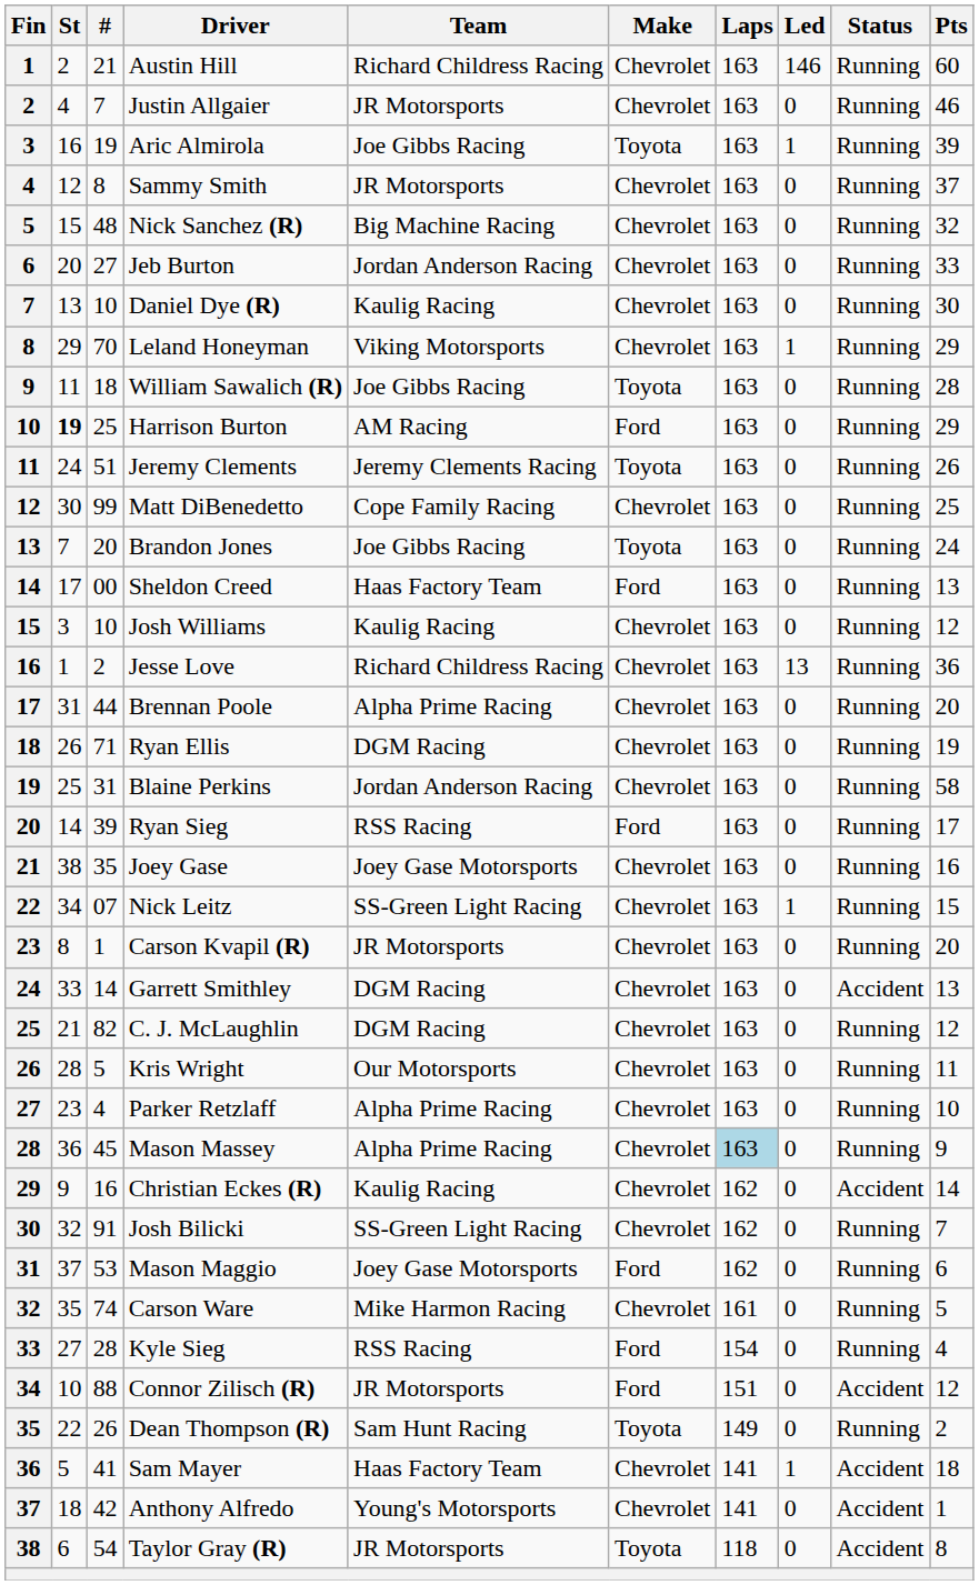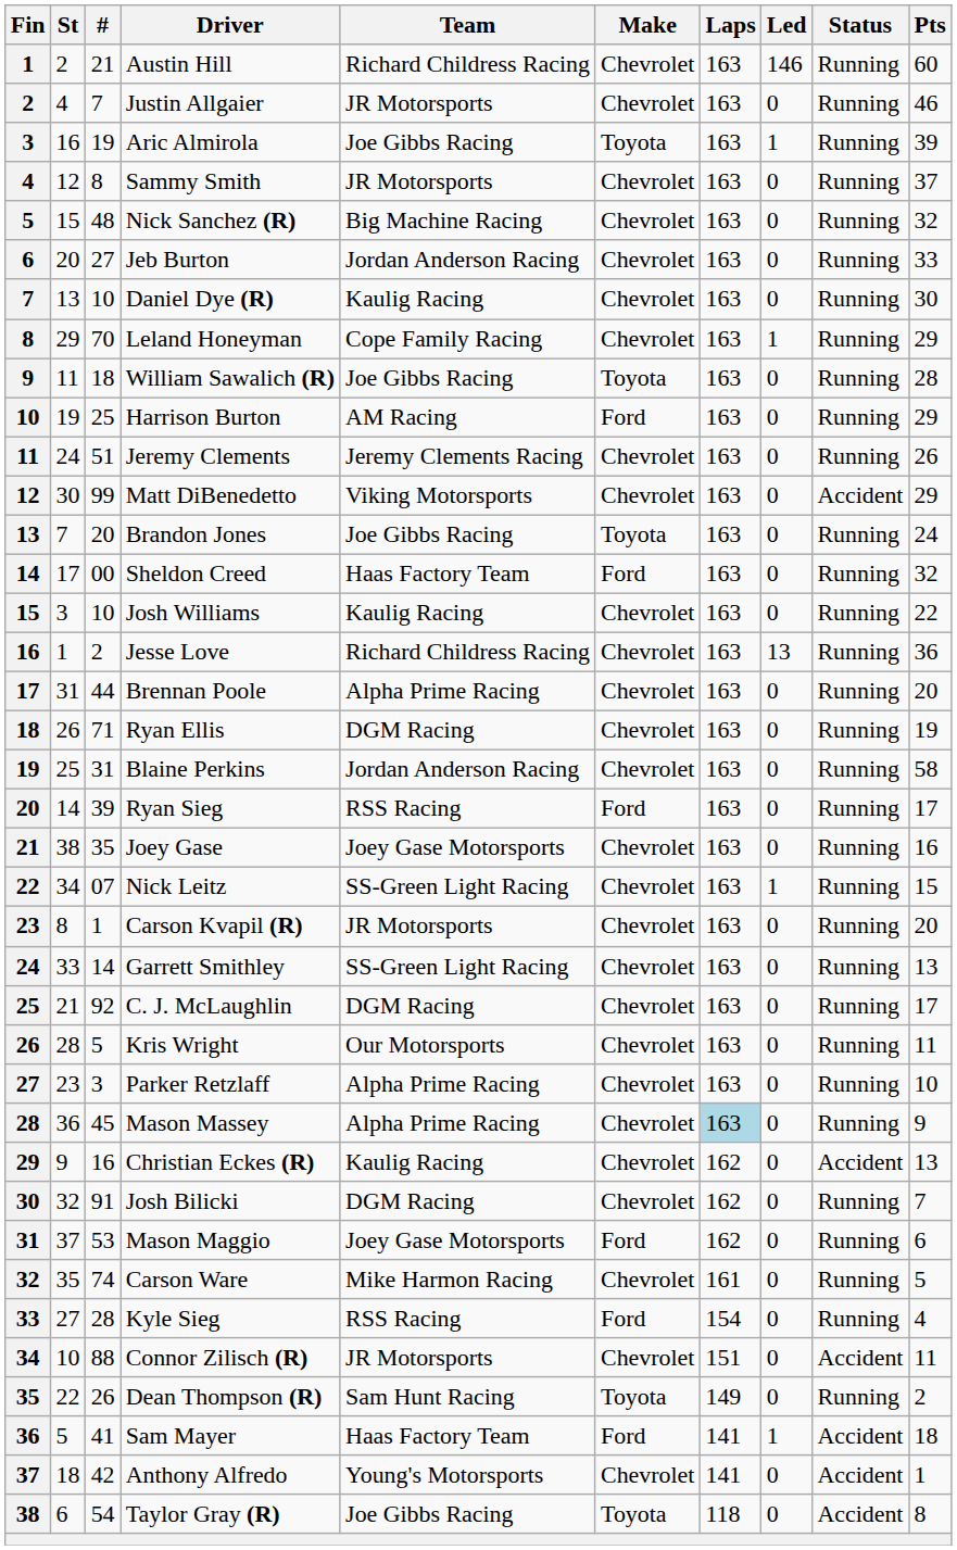Leland Honeyman | Team: Viking Motorsports -> Cope Family Racing
Harrison Burton | St: bold -> normal
Jeremy Clements | Make: Toyota -> Chevrolet
Matt DiBenedetto | Team: Cope Family Racing -> Viking Motorsports
Matt DiBenedetto | Status: Running -> Accident
Matt DiBenedetto | Pts: 25 -> 29
Sheldon Creed | Pts: 13 -> 32
Josh Williams | Pts: 12 -> 22
Garrett Smithley | Team: DGM Racing -> SS-Green Light Racing
Garrett Smithley | Status: Accident -> Running
C. J. McLaughlin | #: 82 -> 92
C. J. McLaughlin | Pts: 12 -> 17
Parker Retzlaff | #: 4 -> 3
Christian Eckes (R) | Pts: 14 -> 13
Josh Bilicki | Team: SS-Green Light Racing -> DGM Racing
Connor Zilisch (R) | Make: Ford -> Chevrolet
Connor Zilisch (R) | Pts: 12 -> 11
Sam Mayer | Make: Chevrolet -> Ford
Taylor Gray (R) | Team: JR Motorsports -> Joe Gibbs Racing
